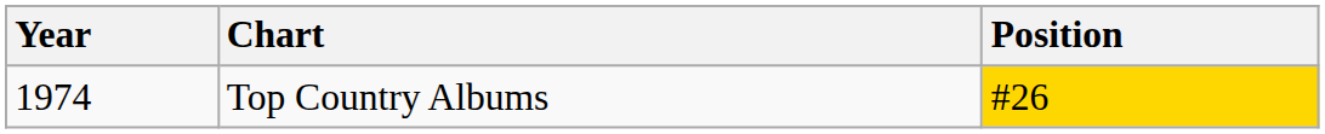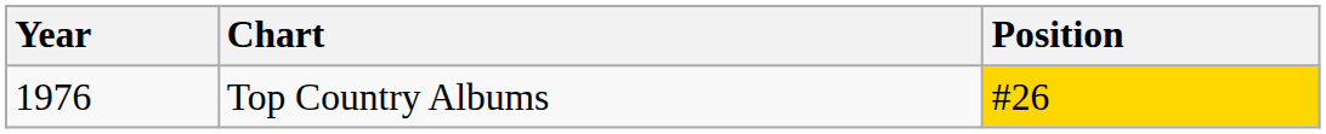Top Country Albums | Year: 1974 -> 1976
